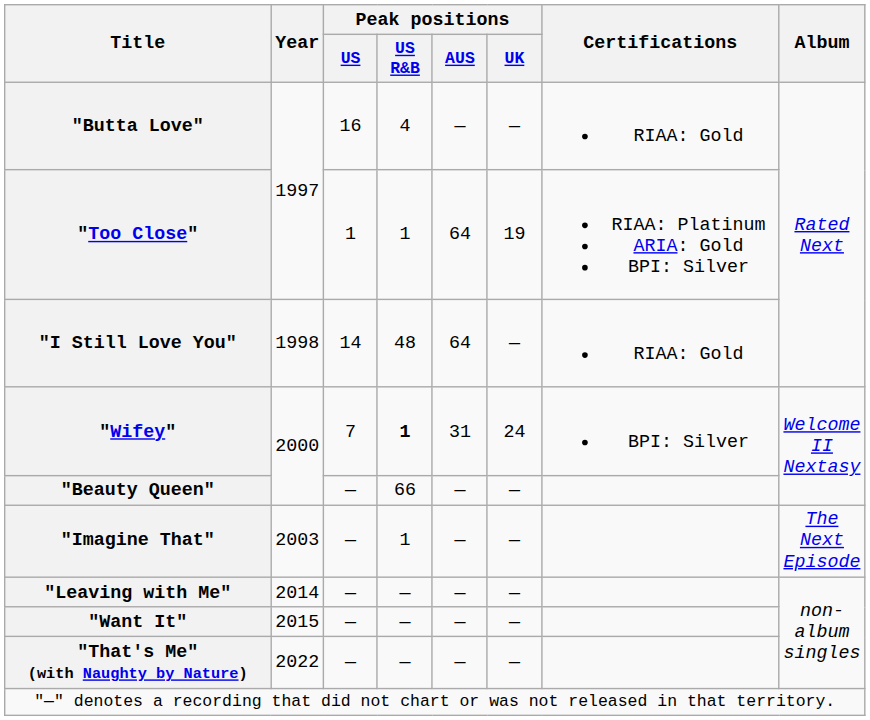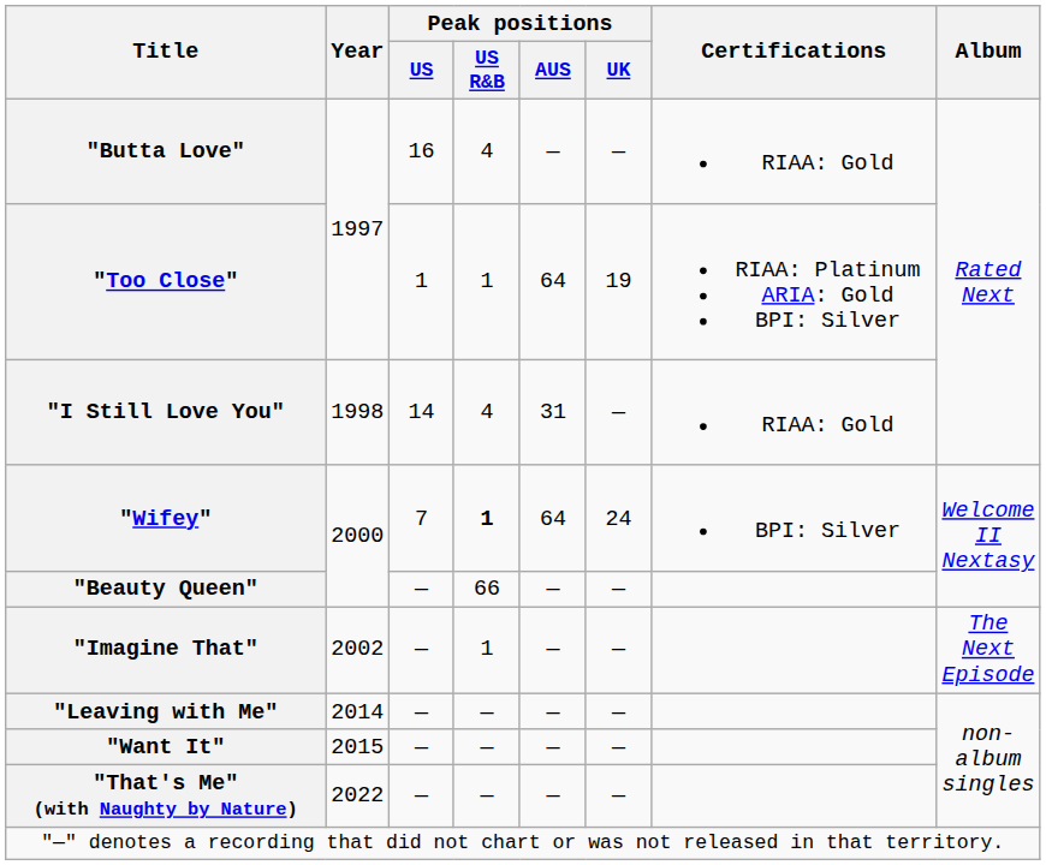"I Still Love You" | Peak positions / US R&B: 48 -> 4
"I Still Love You" | Peak positions / AUS: 64 -> 31
"Wifey" | Peak positions / AUS: 31 -> 64
"Imagine That" | Year: 2003 -> 2002
